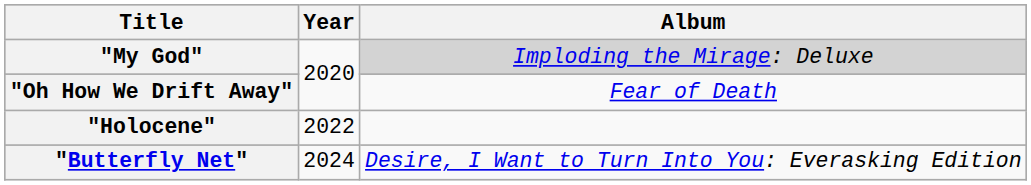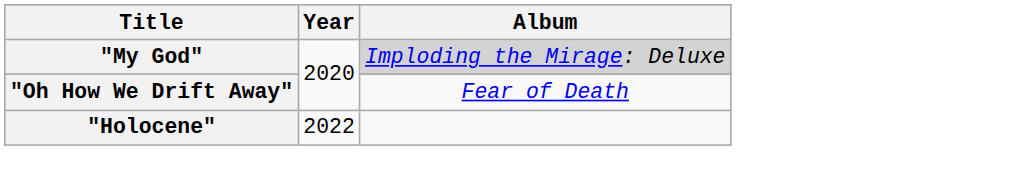- row: "Butterfly Net" | 2024 | Desire, I Want to Turn Into You: Everasking Edition
